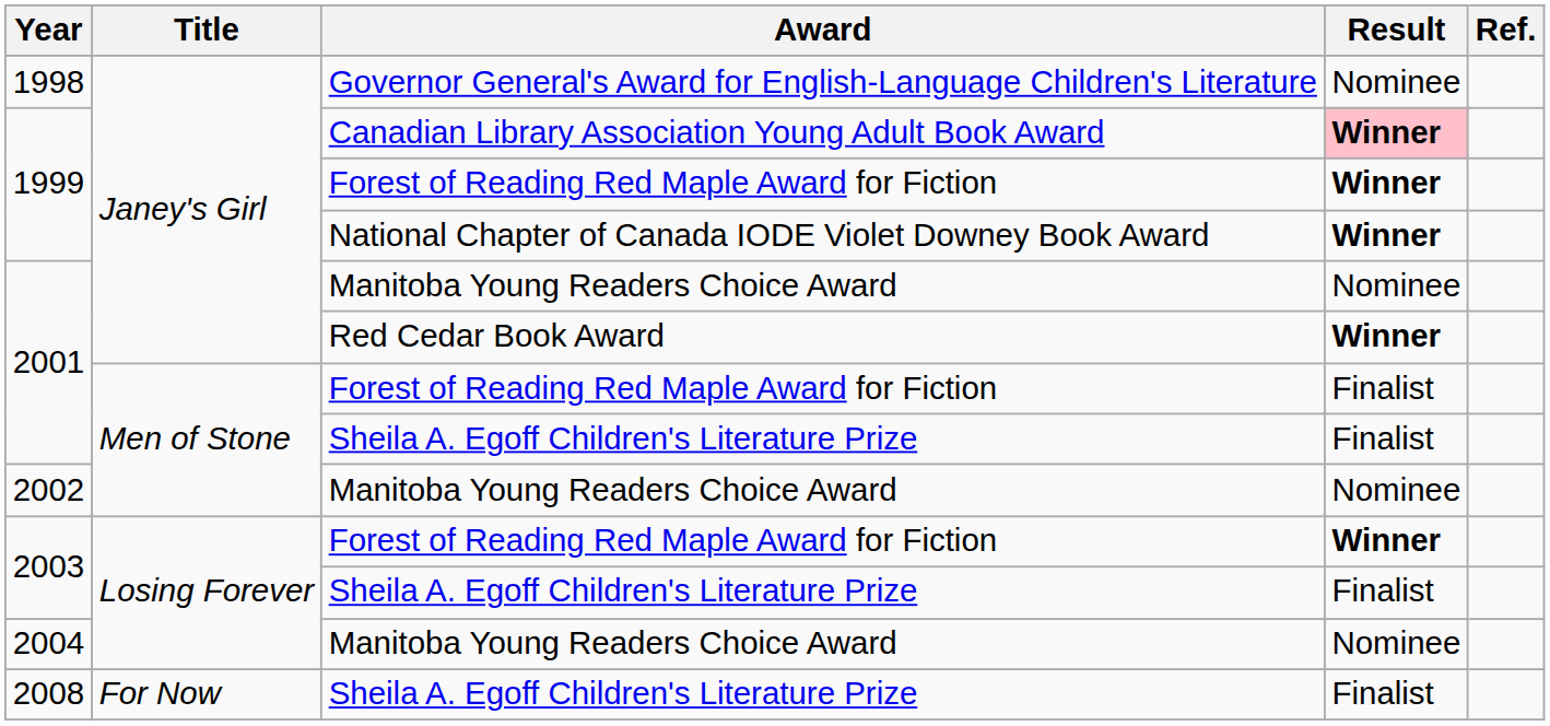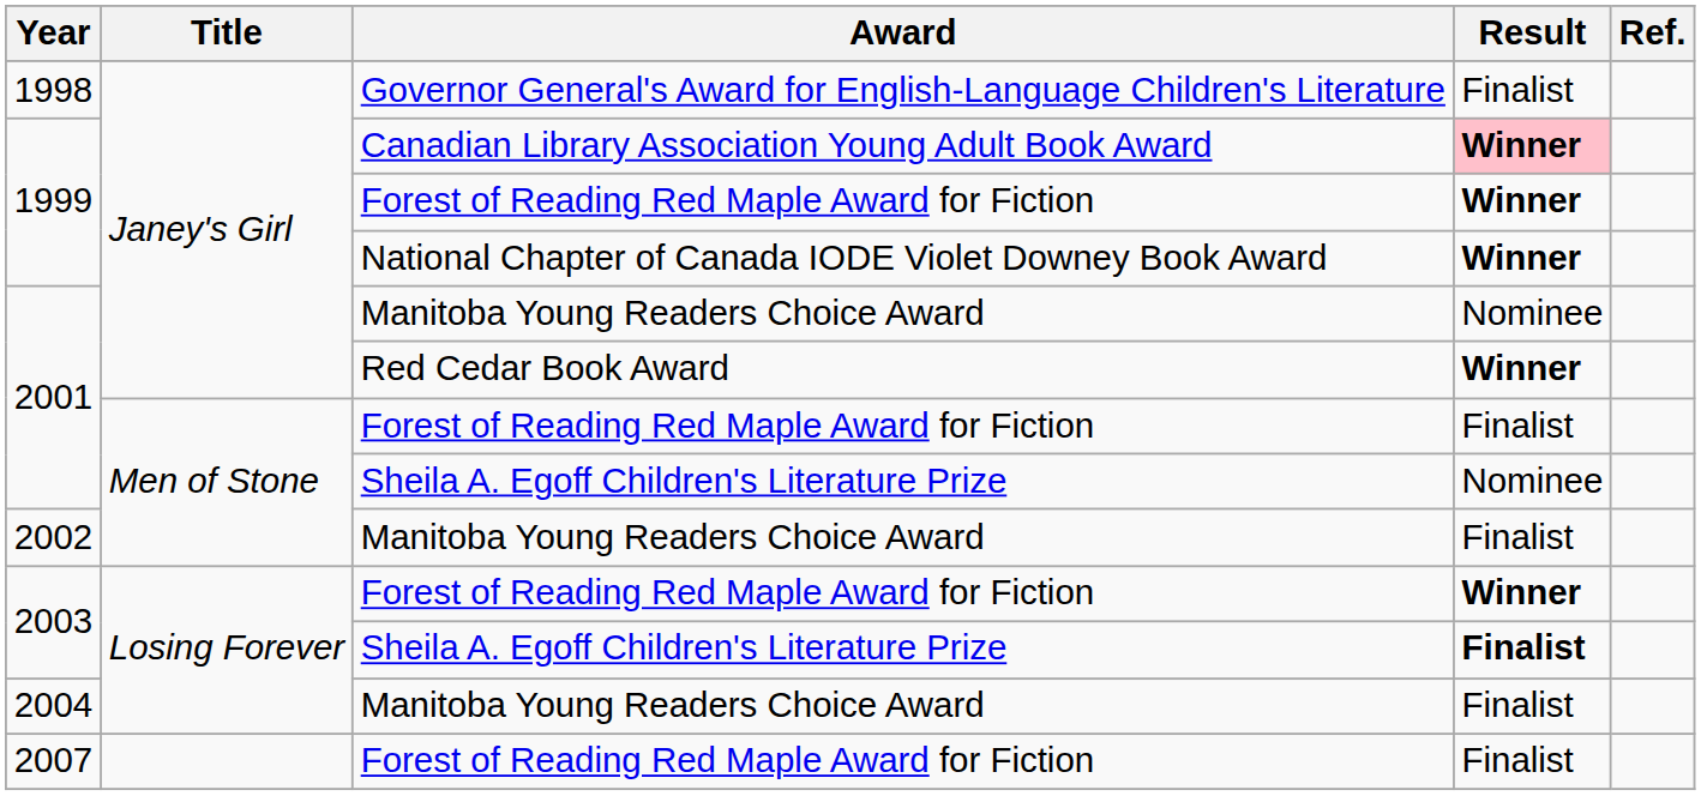1998 | Result: Nominee -> Finalist
2001 / Sheila A. Egoff Children's Literature Prize | Result: Finalist -> Nominee
2002 | Result: Nominee -> Finalist
2003 / Sheila A. Egoff Children's Literature Prize | Result: normal -> bold
2004 | Result: Nominee -> Finalist
+ row: 2007 | Forest of Reading Red Maple Award for Fiction | Finalist
- row: 2008 | For Now | Sheila A. Egoff Children's Literature Prize | Finalist
